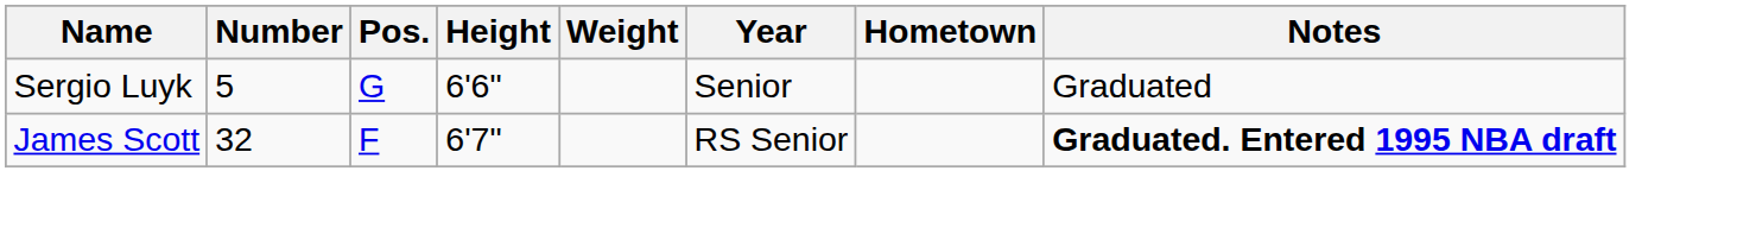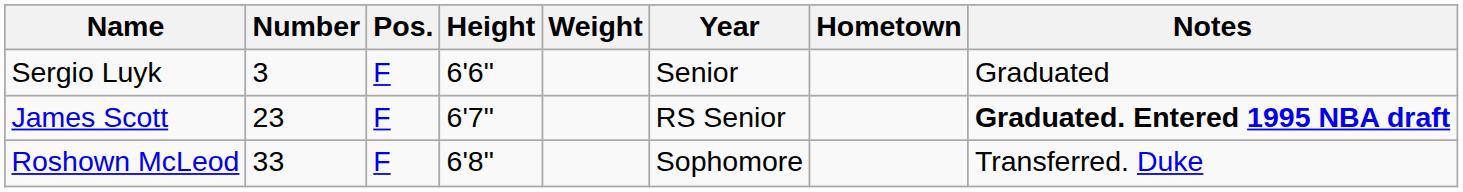Sergio Luyk | Number: 5 -> 3
Sergio Luyk | Pos.: G -> F
James Scott | Number: 32 -> 23
+ row: Roshown McLeod | 33 | F | 6'8" | Sophomore | Transferred. Duke
